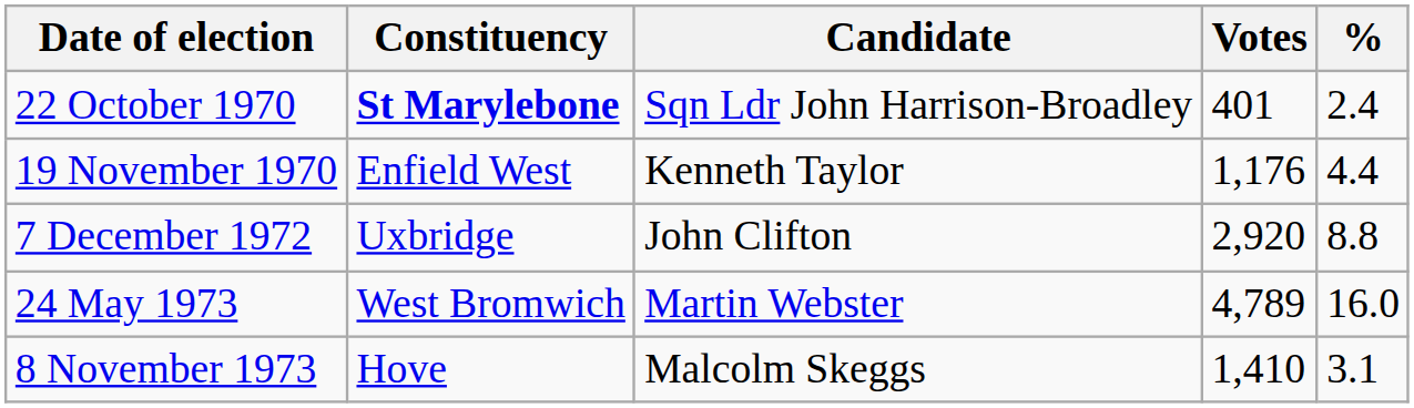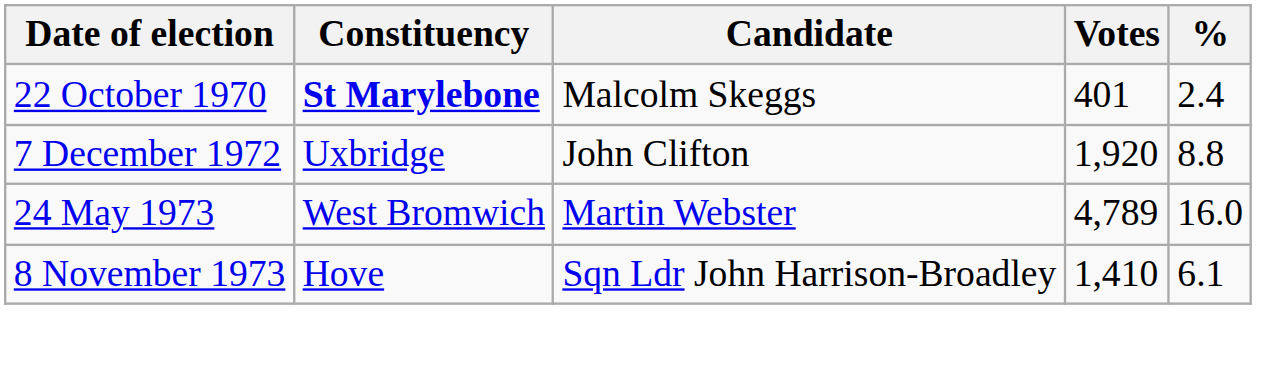22 October 1970 | Candidate: Sqn Ldr John Harrison-Broadley -> Malcolm Skeggs
- row: 19 November 1970 | Enfield West | Kenneth Taylor | 1,176 | 4.4
7 December 1972 | Votes: 2,920 -> 1,920
8 November 1973 | Candidate: Malcolm Skeggs -> Sqn Ldr John Harrison-Broadley
8 November 1973 | %: 3.1 -> 6.1
